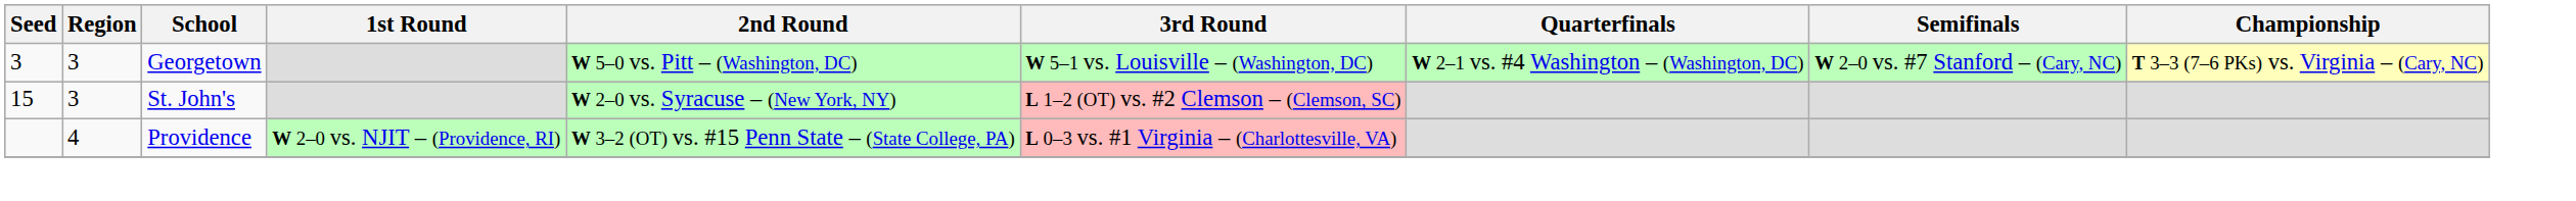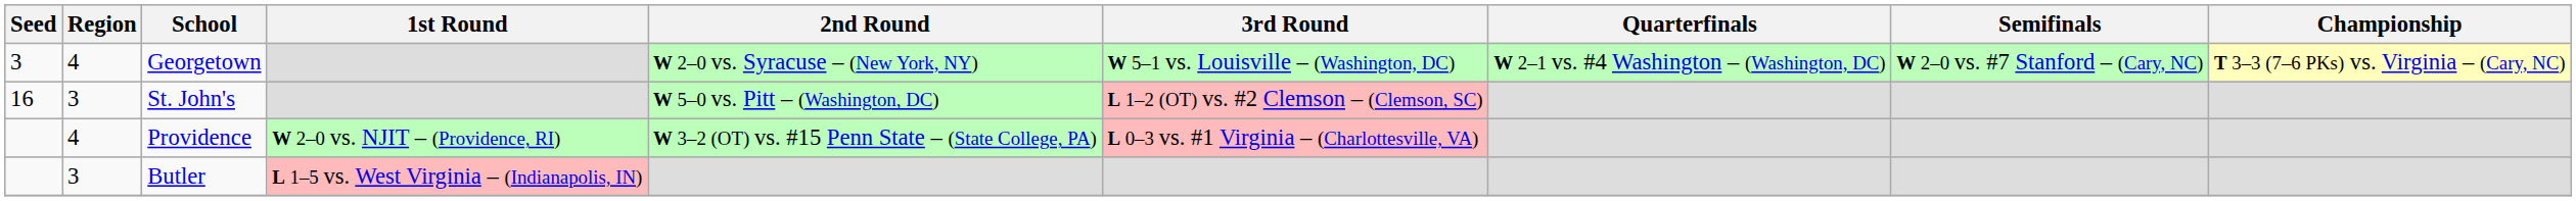Georgetown | Region: 3 -> 4
Georgetown | 2nd Round: W 5–0 vs. Pitt – (Washington, DC) -> W 2–0 vs. Syracuse – (New York, NY)
St. John's | Seed: 15 -> 16
St. John's | 2nd Round: W 2–0 vs. Syracuse – (New York, NY) -> W 5–0 vs. Pitt – (Washington, DC)
+ row: 3 | Butler | L 1–5 vs. West Virginia – (Indianapolis, IN)
